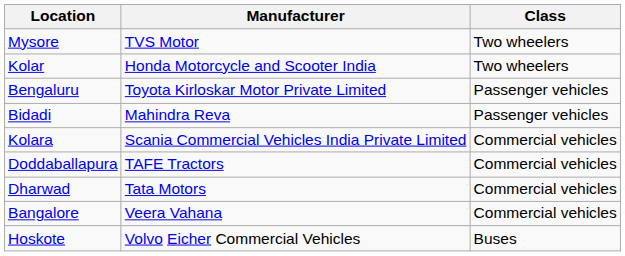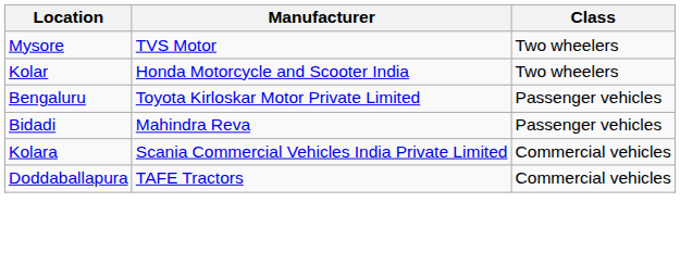- row: Dharwad | Tata Motors | Commercial vehicles
- row: Bangalore | Veera Vahana | Commercial vehicles
- row: Hoskote | Volvo Eicher Commercial Vehicles | Buses
